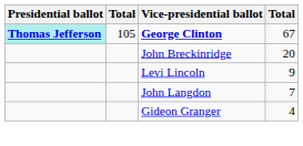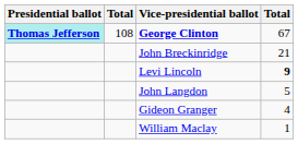George Clinton | column 2: 105 -> 108
John Breckinridge | column 4: 20 -> 21
Levi Lincoln | column 4: normal -> bold
John Langdon | column 4: 7 -> 5
+ row: William Maclay | 1
